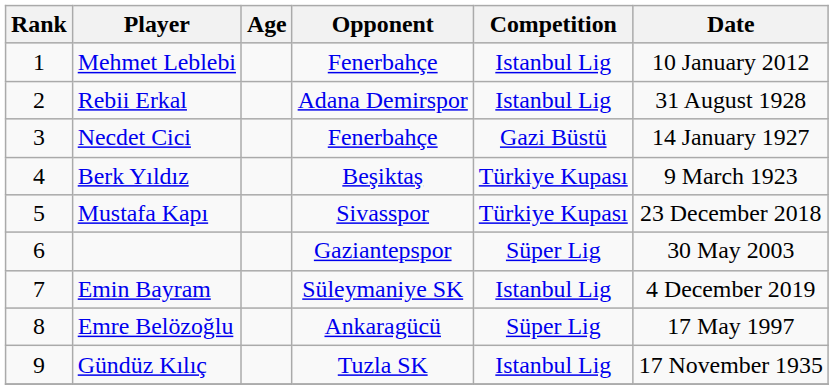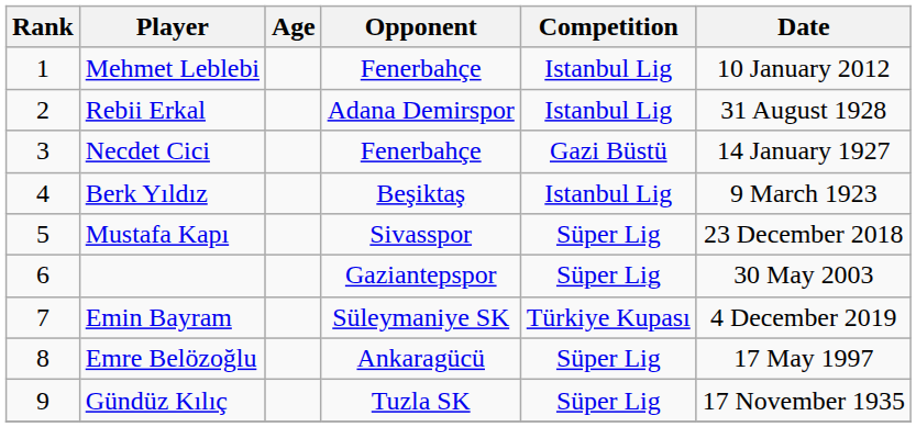Berk Yıldız | Competition: Türkiye Kupası -> Istanbul Lig
Mustafa Kapı | Competition: Türkiye Kupası -> Süper Lig
Emin Bayram | Competition: Istanbul Lig -> Türkiye Kupası
Gündüz Kılıç | Competition: Istanbul Lig -> Süper Lig
